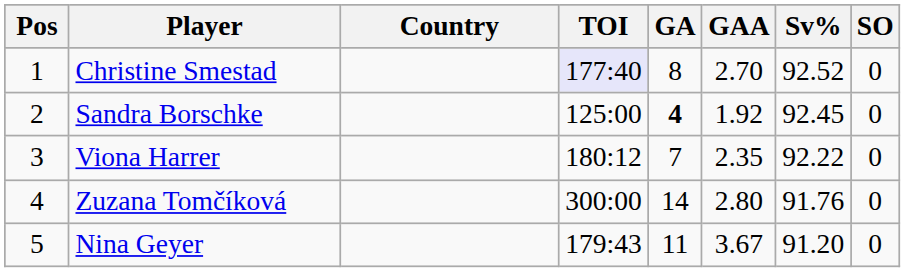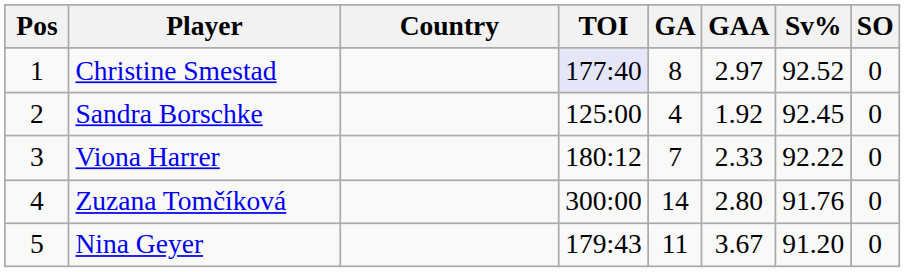Christine Smestad | GAA: 2.70 -> 2.97
Sandra Borschke | GA: bold -> normal
Viona Harrer | GAA: 2.35 -> 2.33
